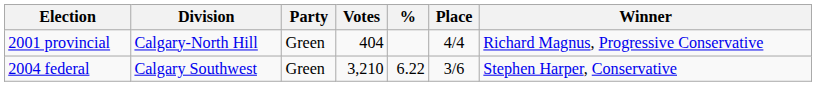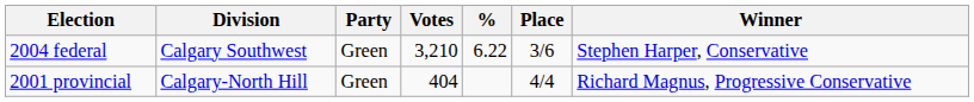rows swapped: 2001 provincial <-> 2004 federal
